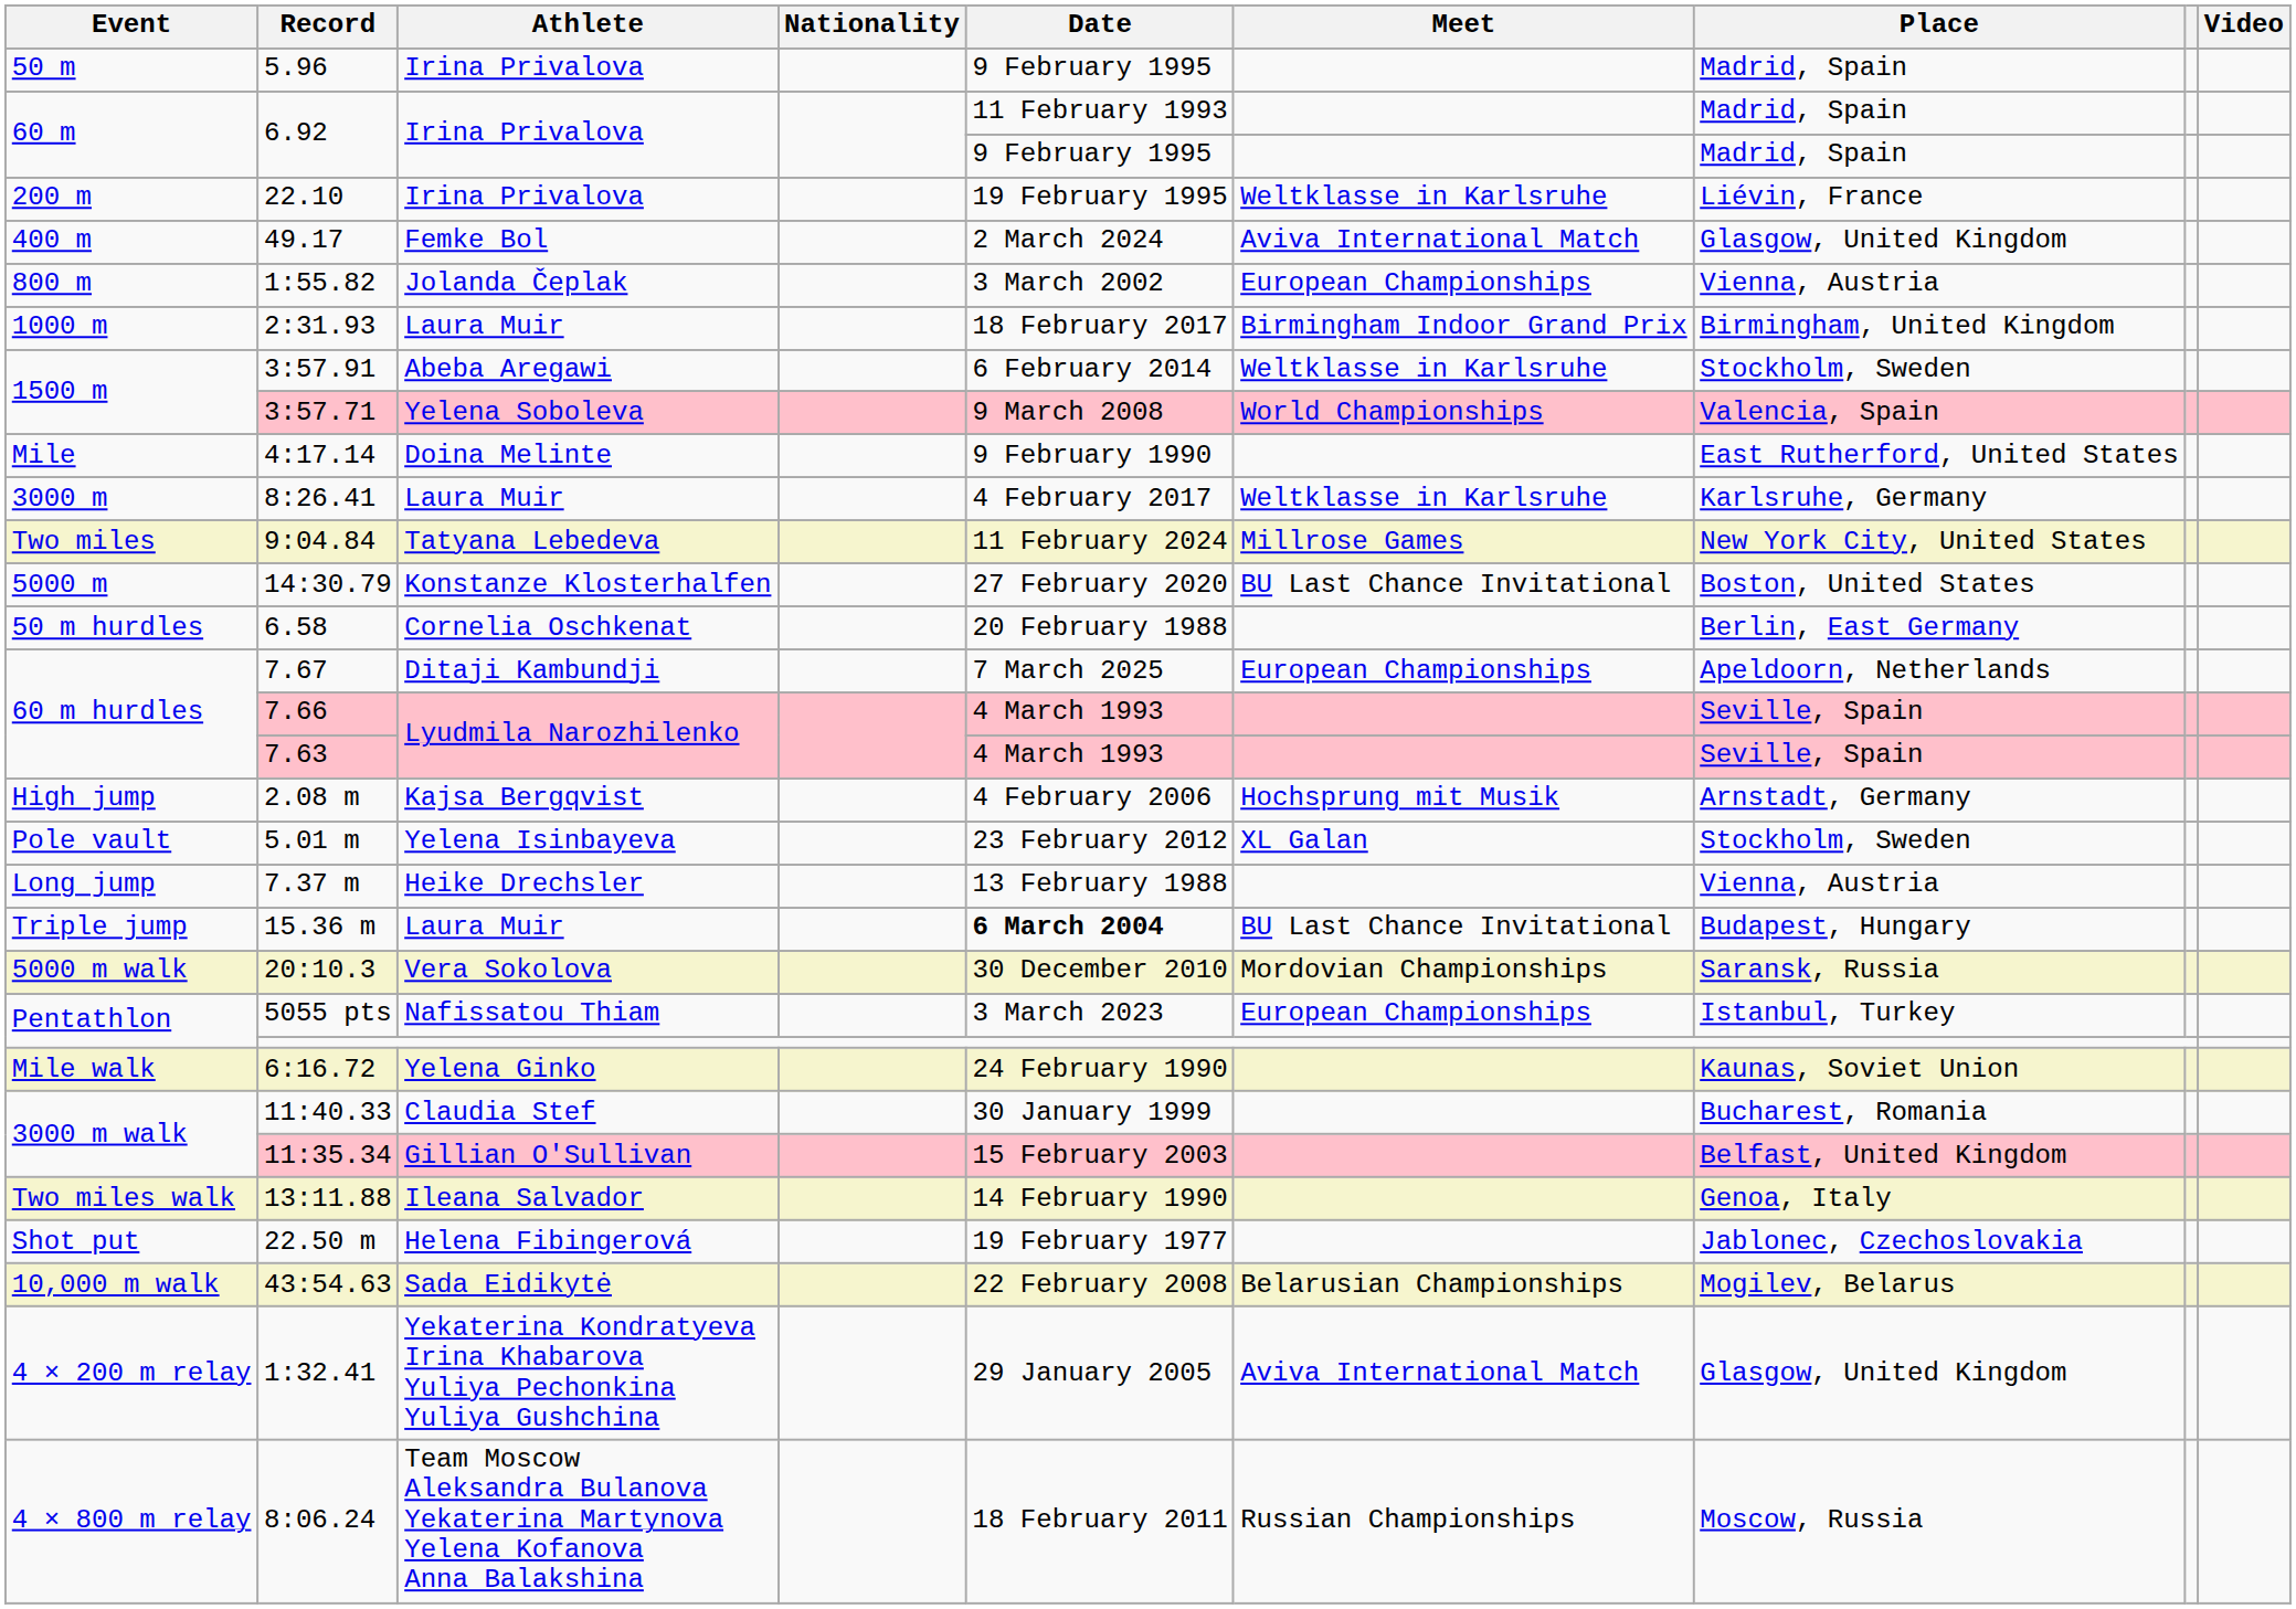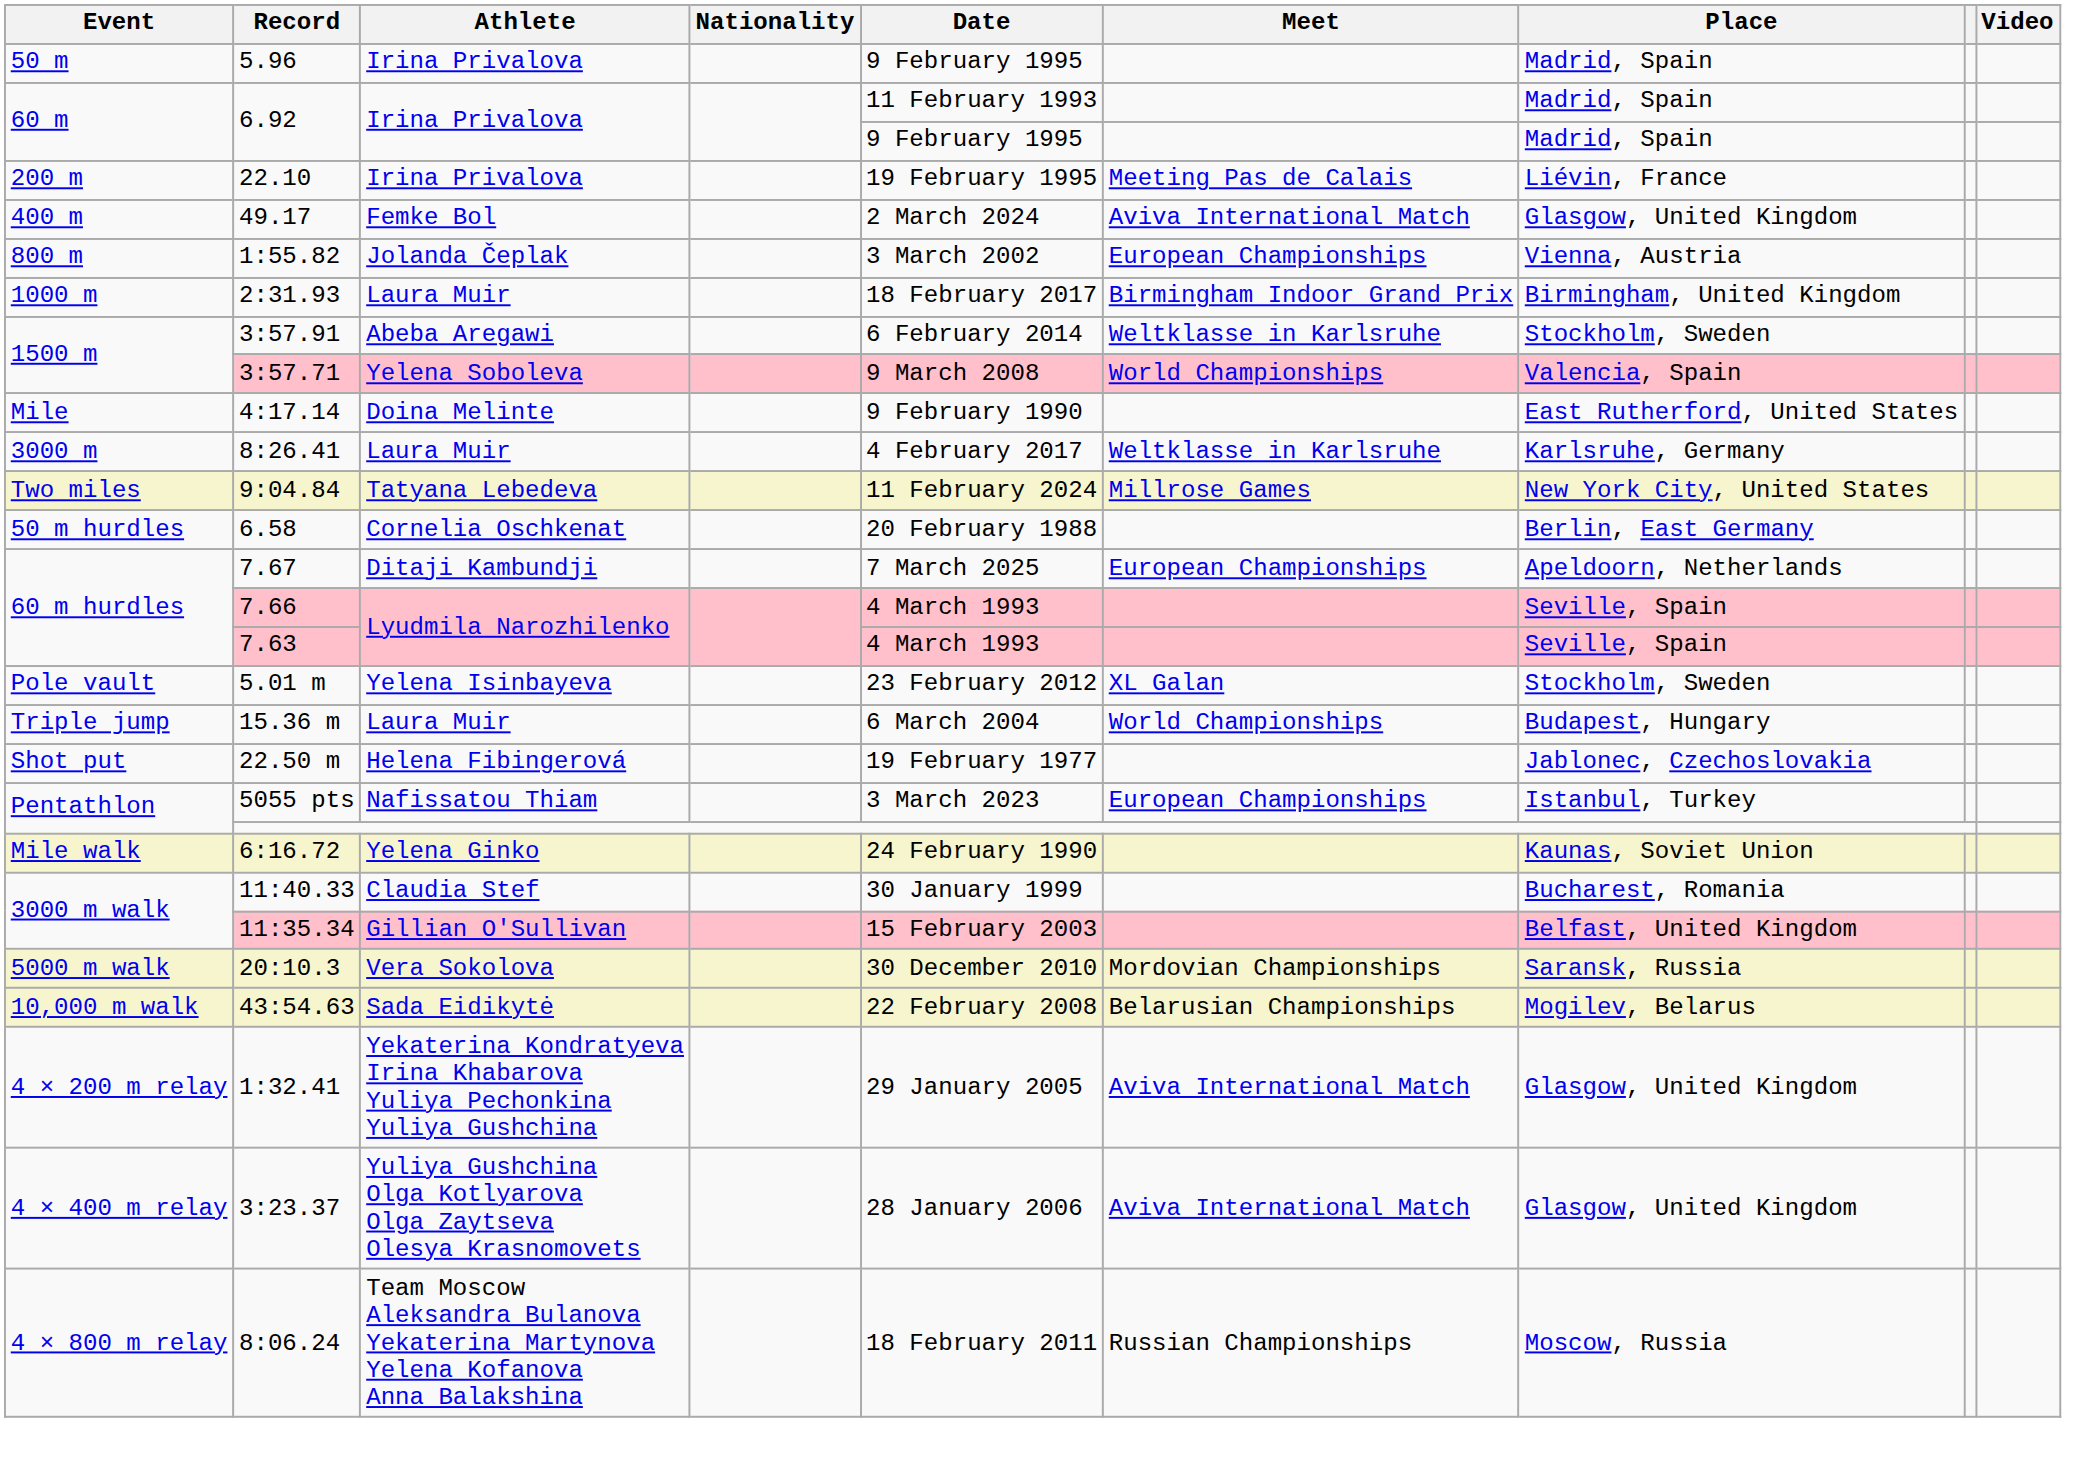22.10 | Meet: Weltklasse in Karlsruhe -> Meeting Pas de Calais
- row: 5000 m | 14:30.79 | Konstanze Klosterhalfen | 27 February 2020 | BU Last Chance Invitational | Boston, United States
- row: High jump | 2.08 m | Kajsa Bergqvist | 4 February 2006 | Hochsprung mit Musik | Arnstadt, Germany
- row: Long jump | 7.37 m | Heike Drechsler | 13 February 1988 | Vienna, Austria
15.36 m | Date: bold -> normal
15.36 m | Meet: BU Last Chance Invitational -> World Championships
rows swapped: 22.50 m <-> 20:10.3
- row: Two miles walk | 13:11.88 | Ileana Salvador | 14 February 1990 | Genoa, Italy
+ row: 4 × 400 m relay | 3:23.37 | Yuliya Gushchina Olga Kotlyarova Olga Zaytseva Olesya Krasnomovets | 28 January 2006 | Aviva International Match | Glasgow, United Kingdom
